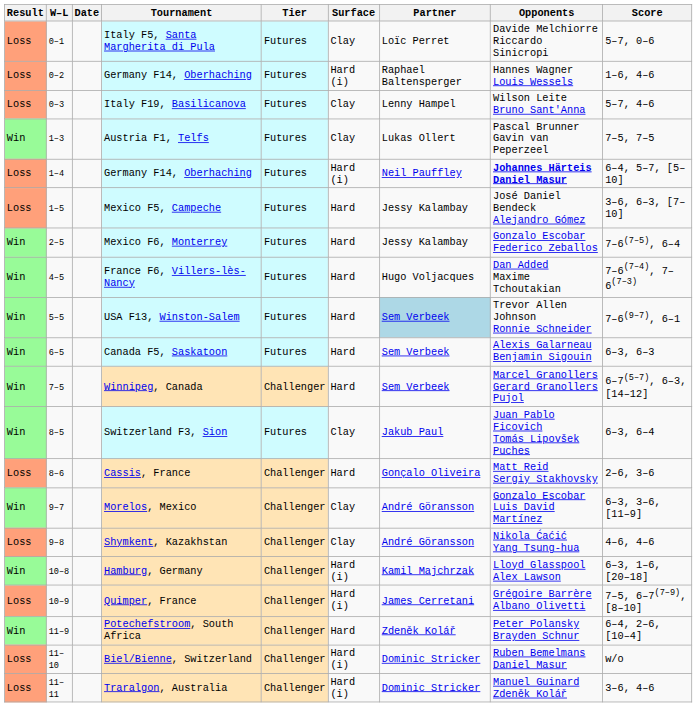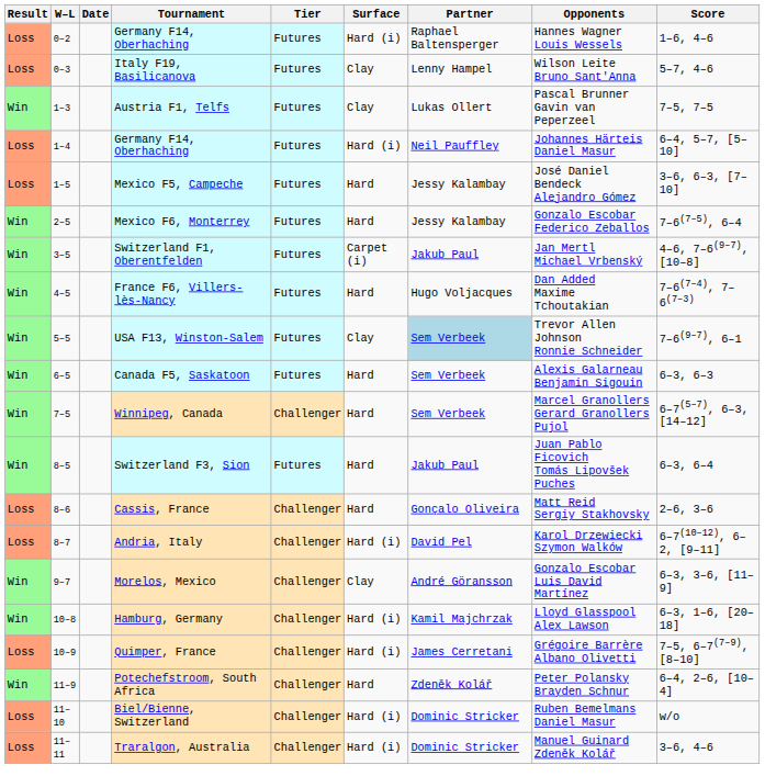- row: Loss | 0–1 | Italy F5, Santa Margherita di Pula | Futures | Clay | Loïc Perret | Davide Melchiorre Riccardo Sinicropi | 5–7, 0–6
1–4 / Germany F14, Oberhaching | Opponents: bold -> normal
+ row: Win | 3–5 | Switzerland F1, Oberentfelden | Futures | Carpet (i) | Jakub Paul | Jan Mertl Michael Vrbenský | 4–6, 7–6(9–7), [10–8]
USA F13, Winston-Salem | Surface: Hard -> Clay
Switzerland F3, Sion | Surface: Clay -> Hard
+ row: Loss | 8–7 | Andria, Italy | Challenger | Hard (i) | David Pel | Karol Drzewiecki Szymon Walków | 6–7(10–12), 6–2, [9–11]
- row: Loss | 9–8 | Shymkent, Kazakhstan | Challenger | Clay | André Göransson | Nikola Ćaćić Yang Tsung-hua | 4–6, 4–6
